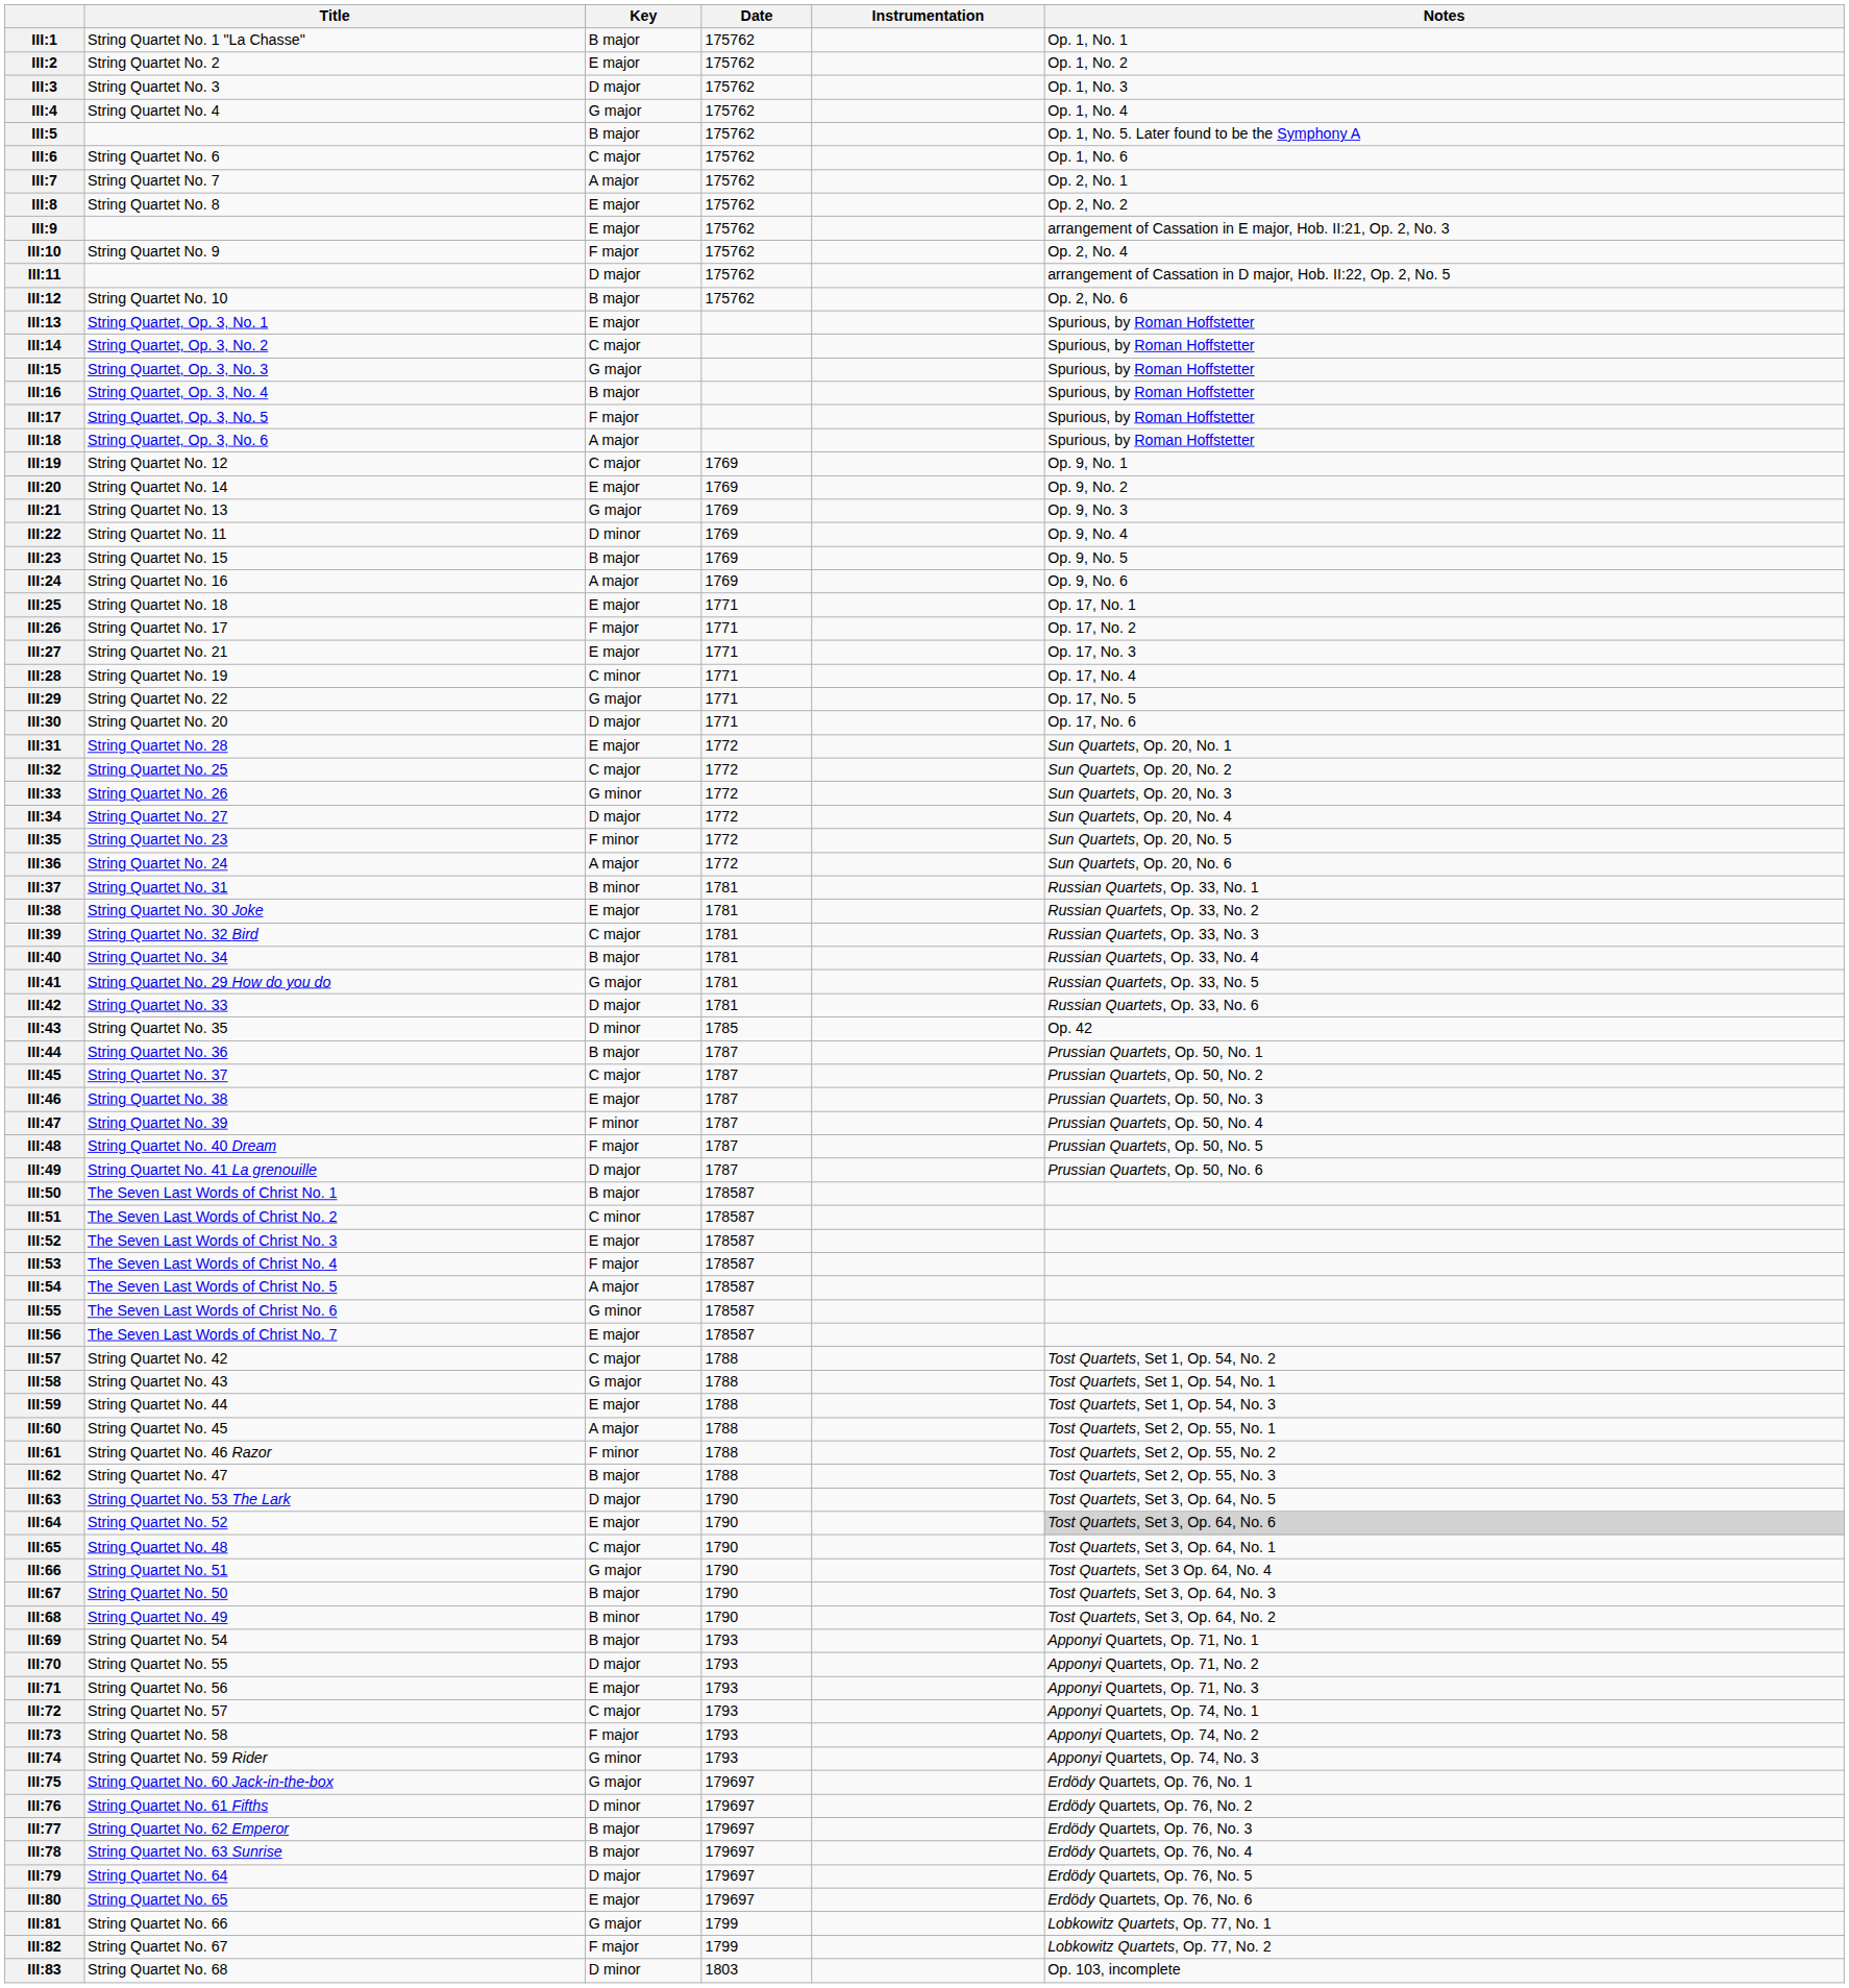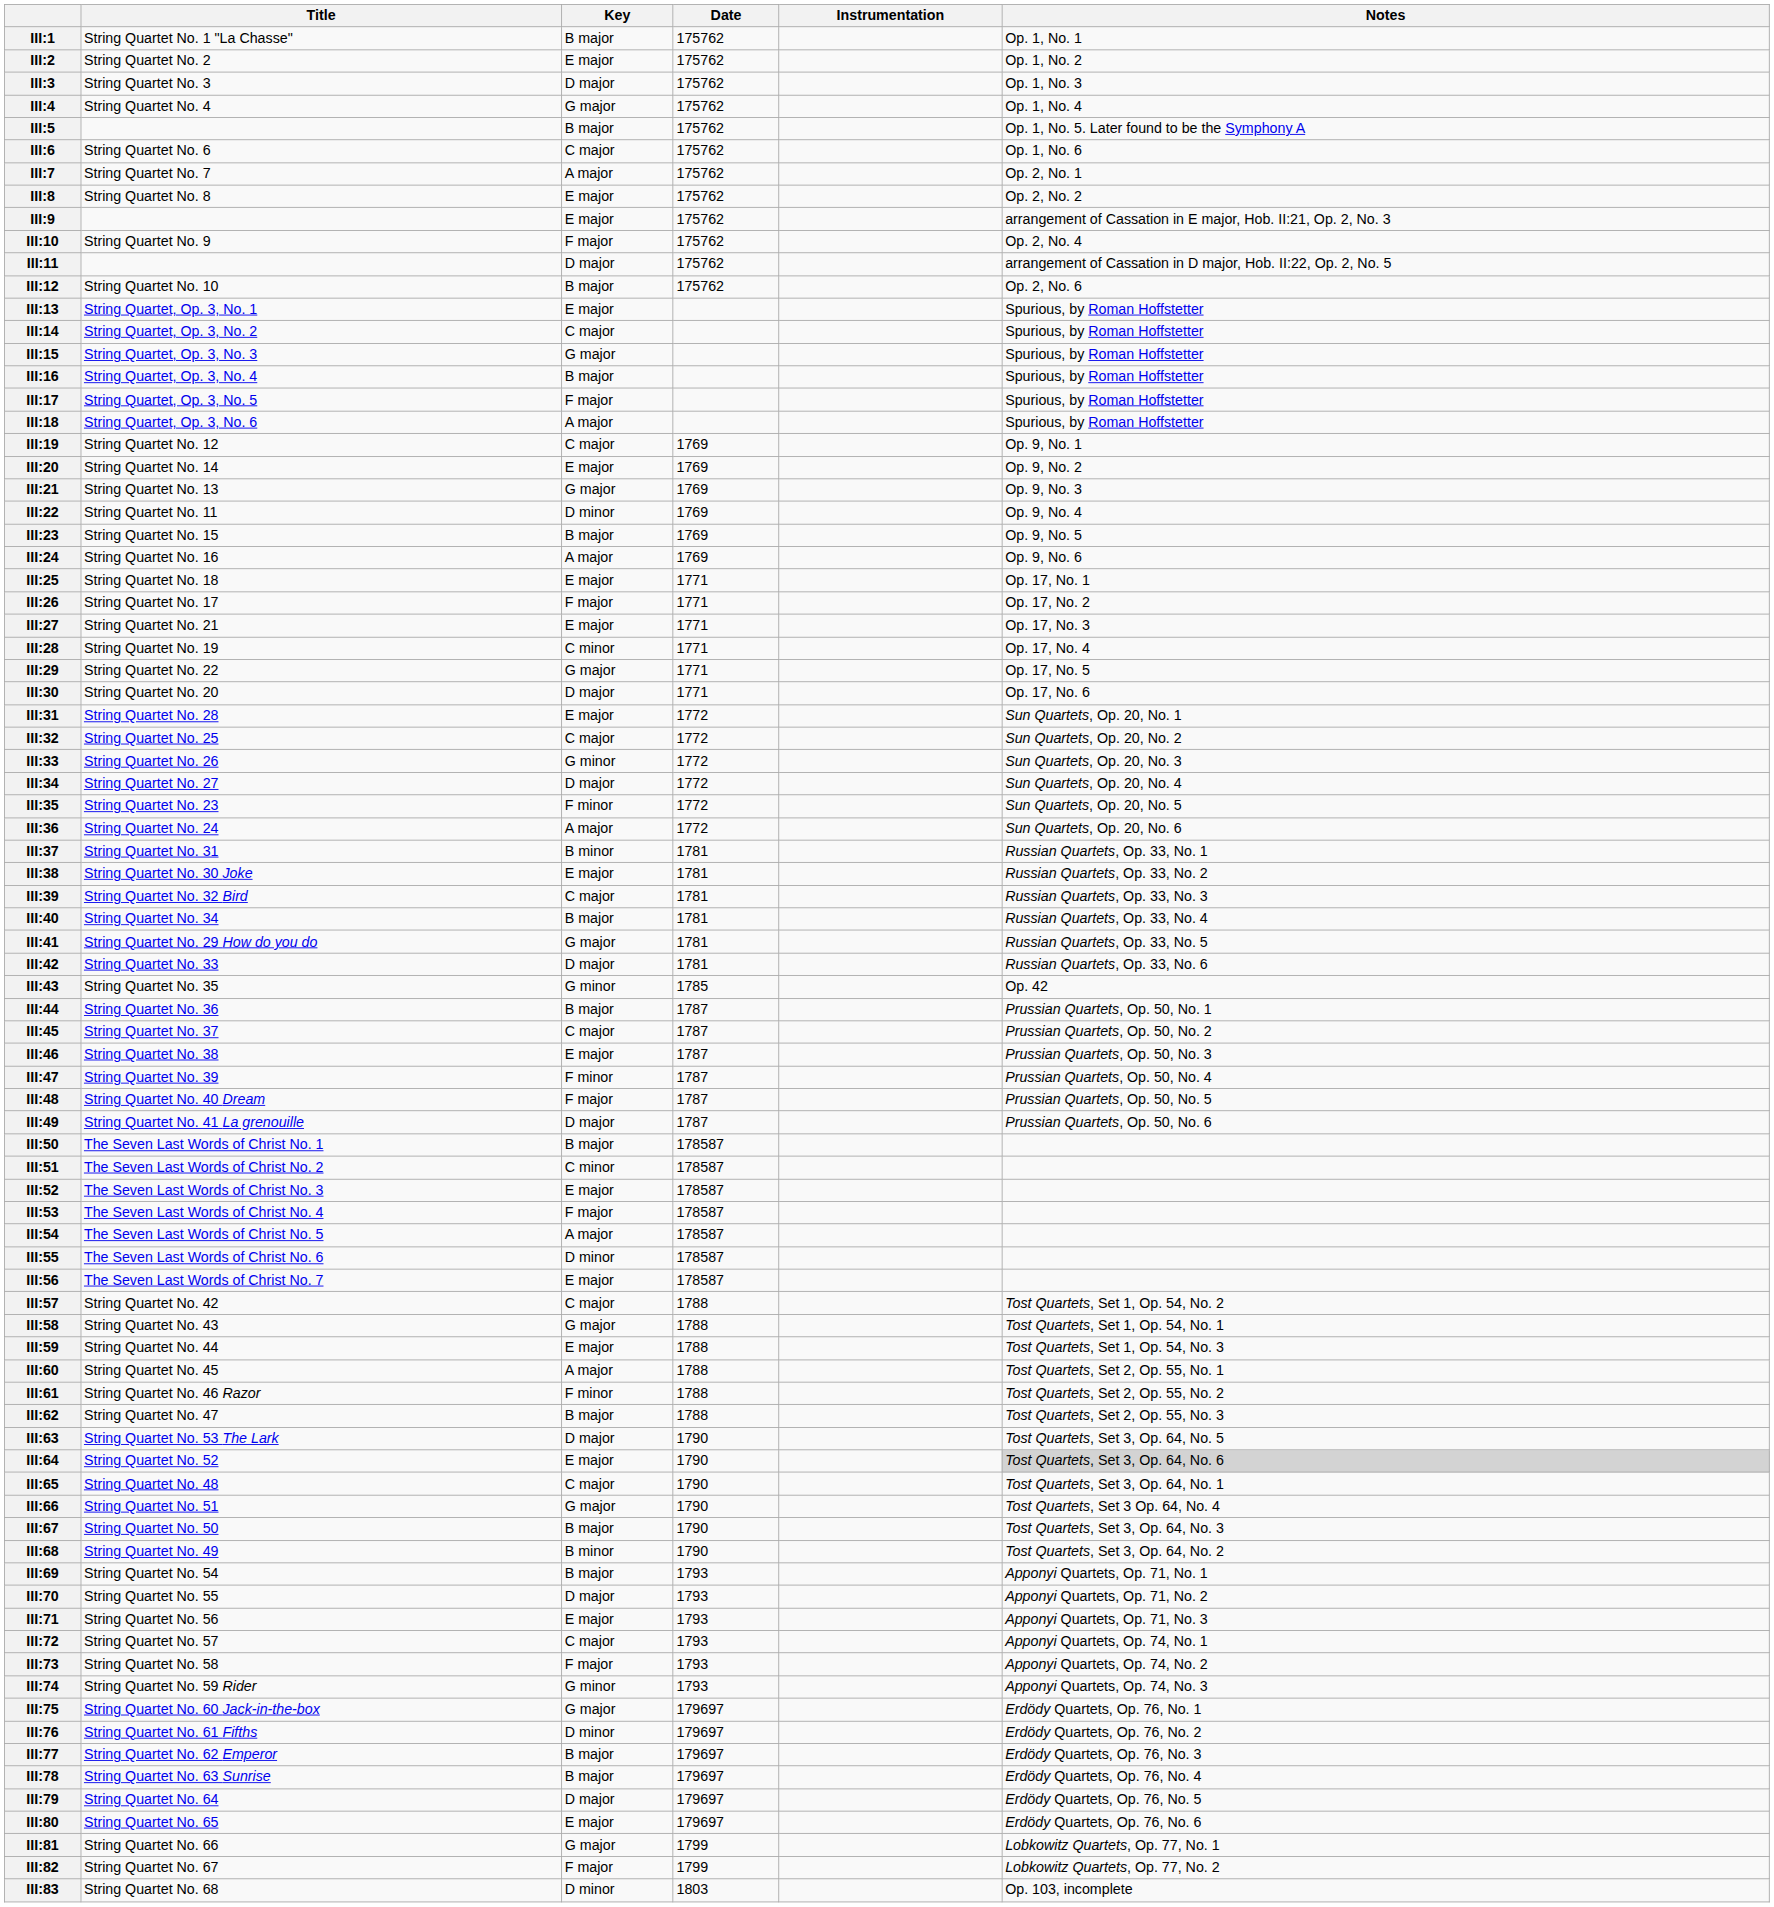III:43 | Key: D minor -> G minor
III:55 | Key: G minor -> D minor
